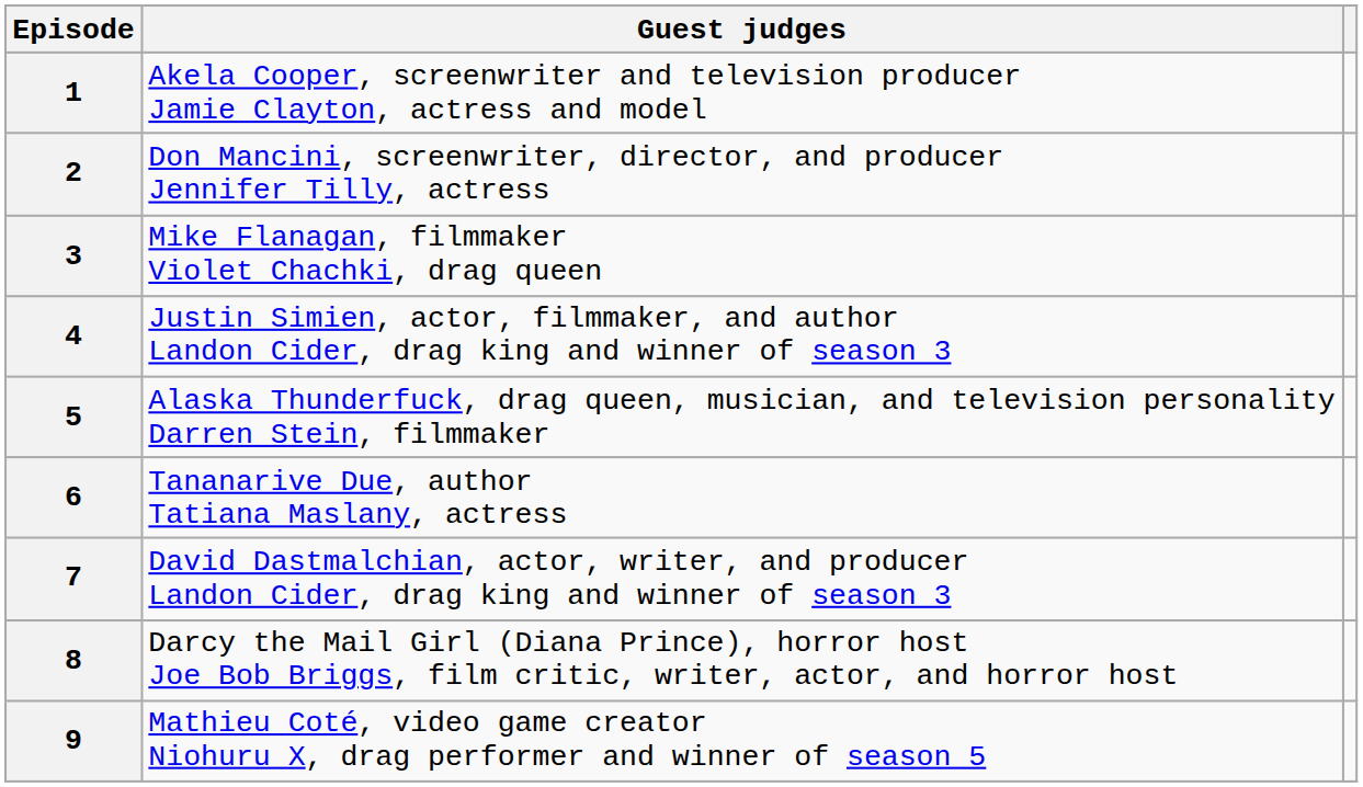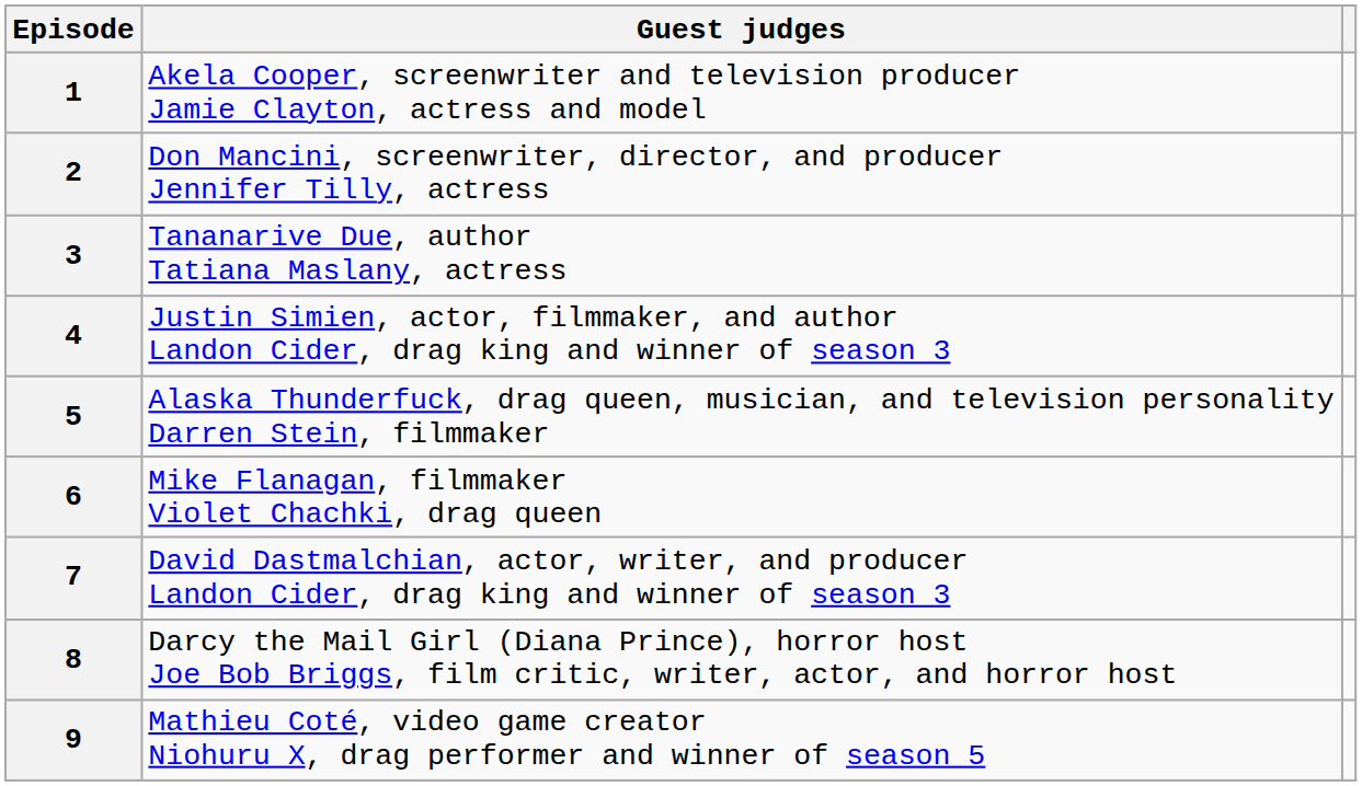3 | Guest judges: Mike Flanagan, filmmaker Violet Chachki, drag queen -> Tananarive Due, author Tatiana Maslany, actress
6 | Guest judges: Tananarive Due, author Tatiana Maslany, actress -> Mike Flanagan, filmmaker Violet Chachki, drag queen
